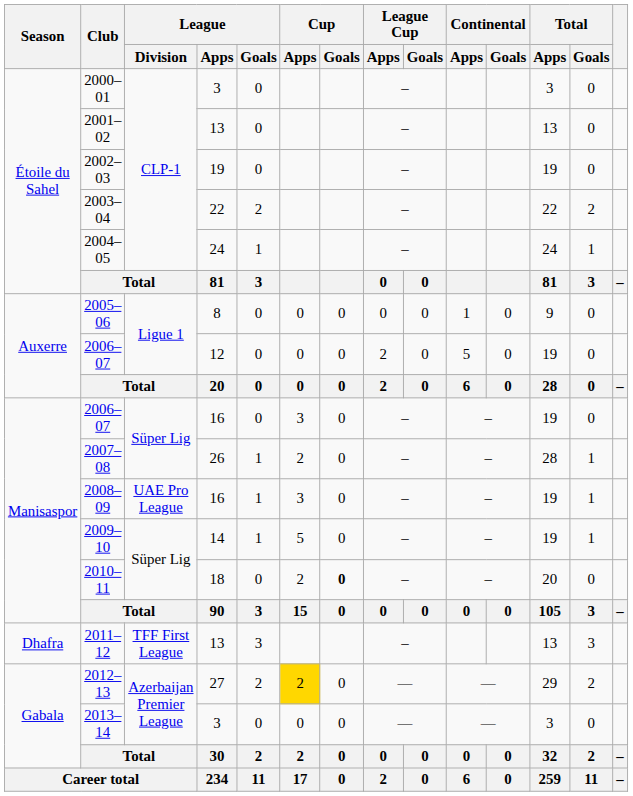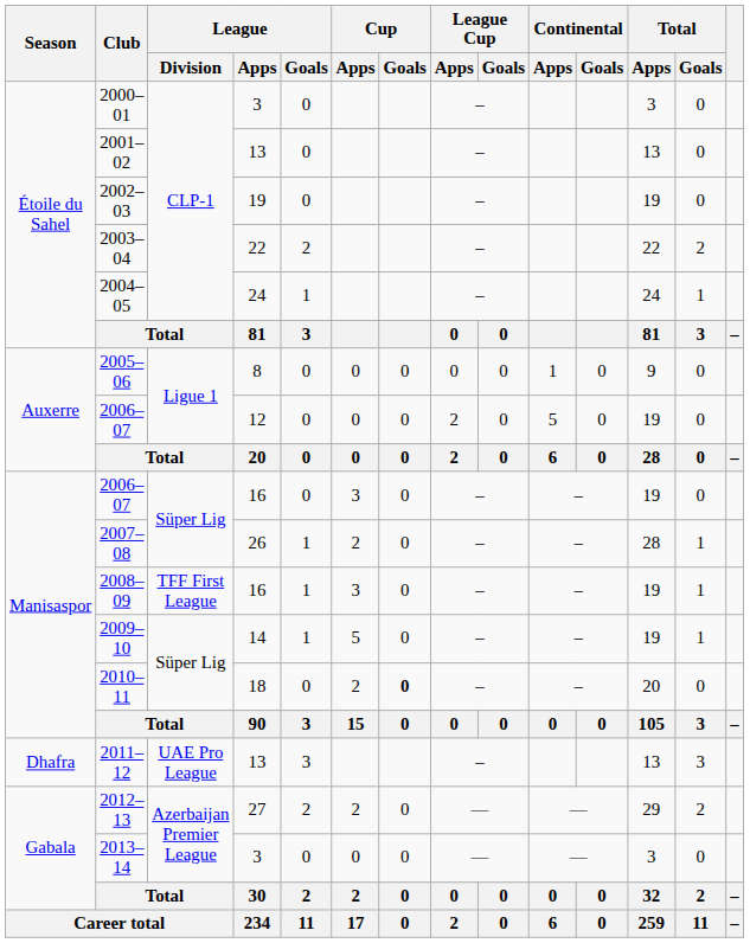2008–09 | League / Division: UAE Pro League -> TFF First League
2011–12 | League / Division: TFF First League -> UAE Pro League
2012–13 | Cup / Apps: gold background -> no background
